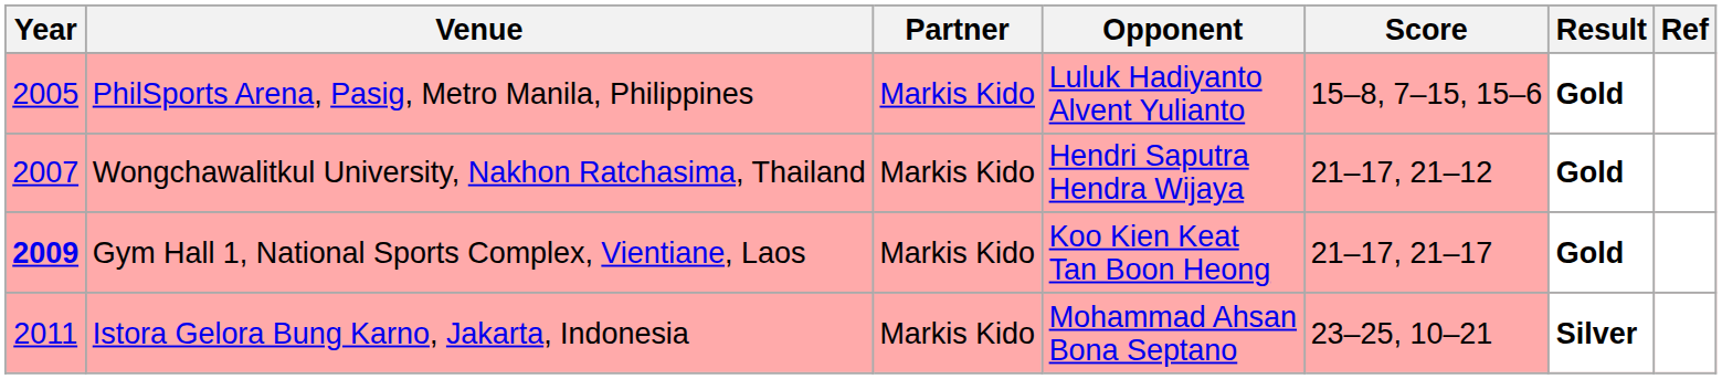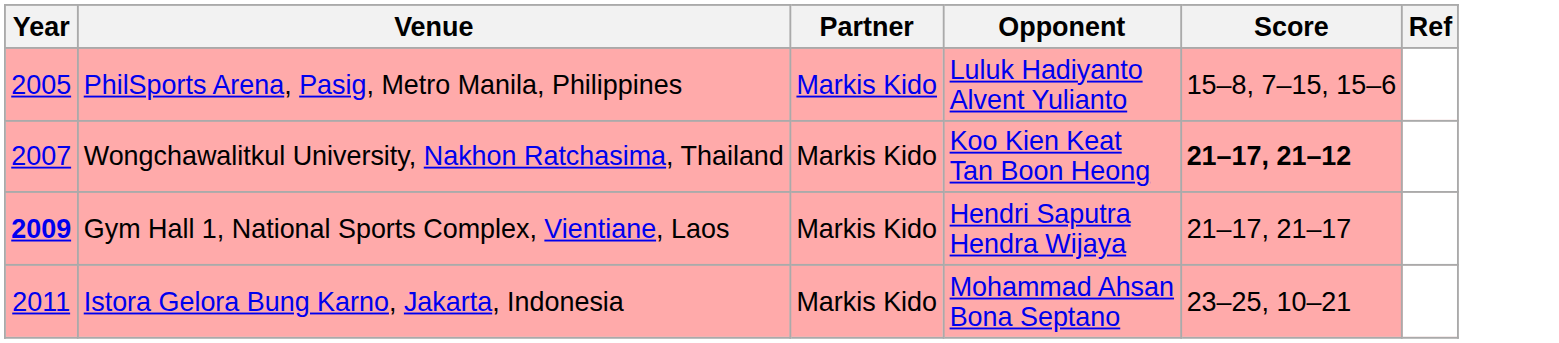- column: Result | Gold | Gold | Gold | Silver
Wongchawalitkul University, Nakhon Ratchasima, Thailand | Opponent: Hendri Saputra Hendra Wijaya -> Koo Kien Keat Tan Boon Heong
Wongchawalitkul University, Nakhon Ratchasima, Thailand | Score: normal -> bold
Gym Hall 1, National Sports Complex, Vientiane, Laos | Opponent: Koo Kien Keat Tan Boon Heong -> Hendri Saputra Hendra Wijaya
